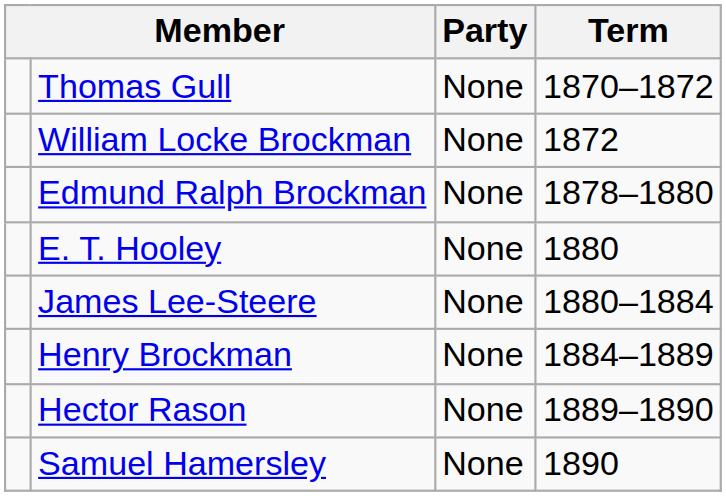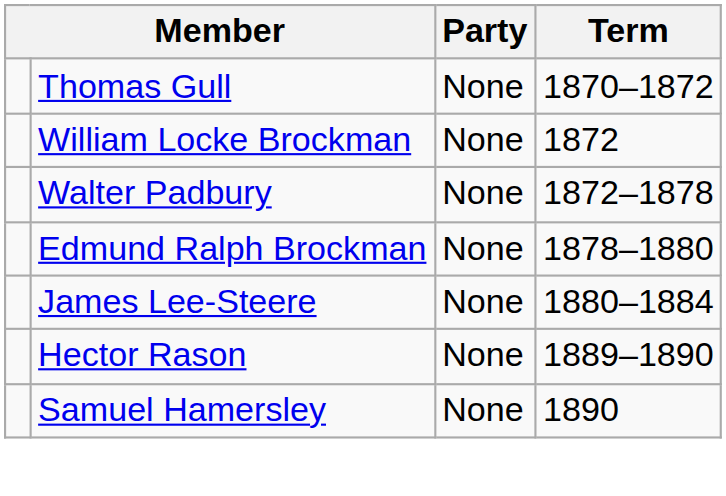+ row: Walter Padbury | None | 1872–1878
- row: E. T. Hooley | None | 1880
- row: Henry Brockman | None | 1884–1889
